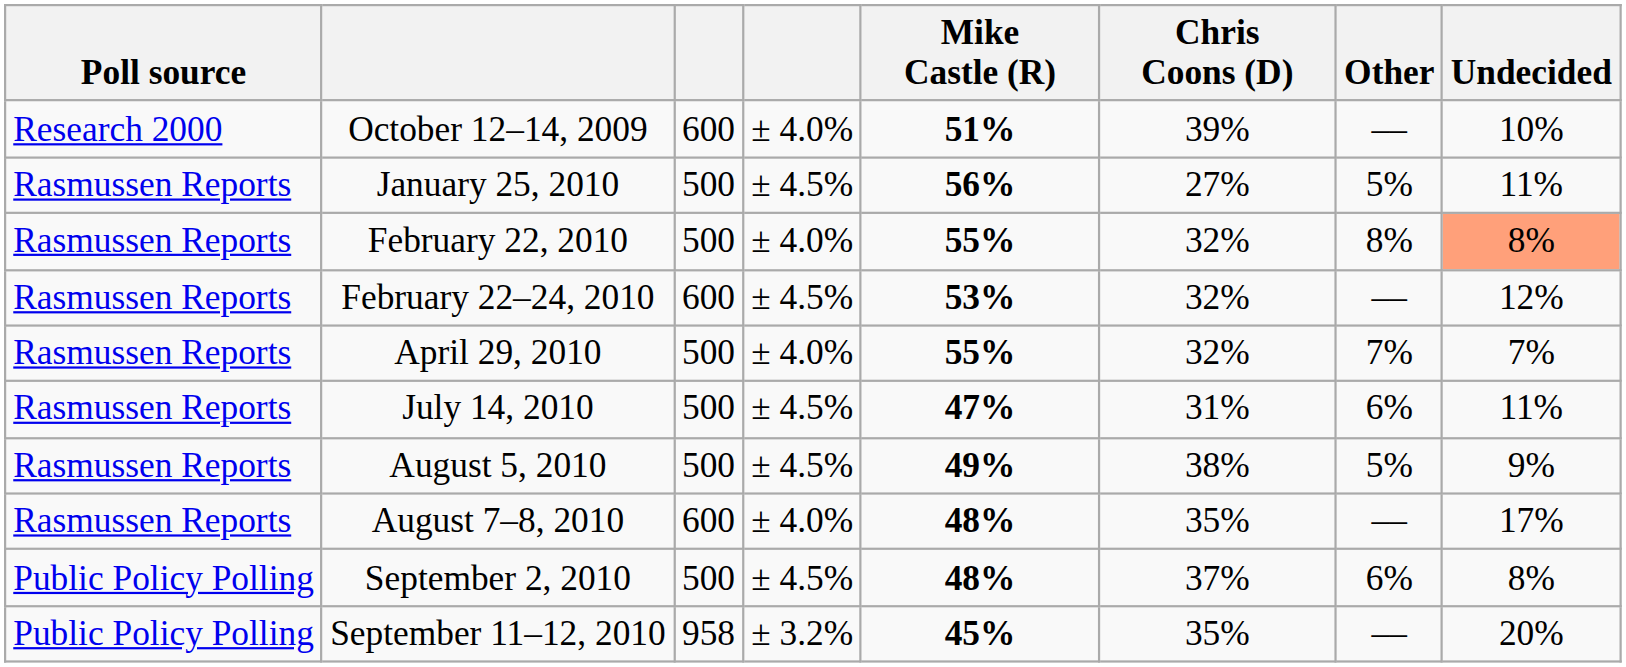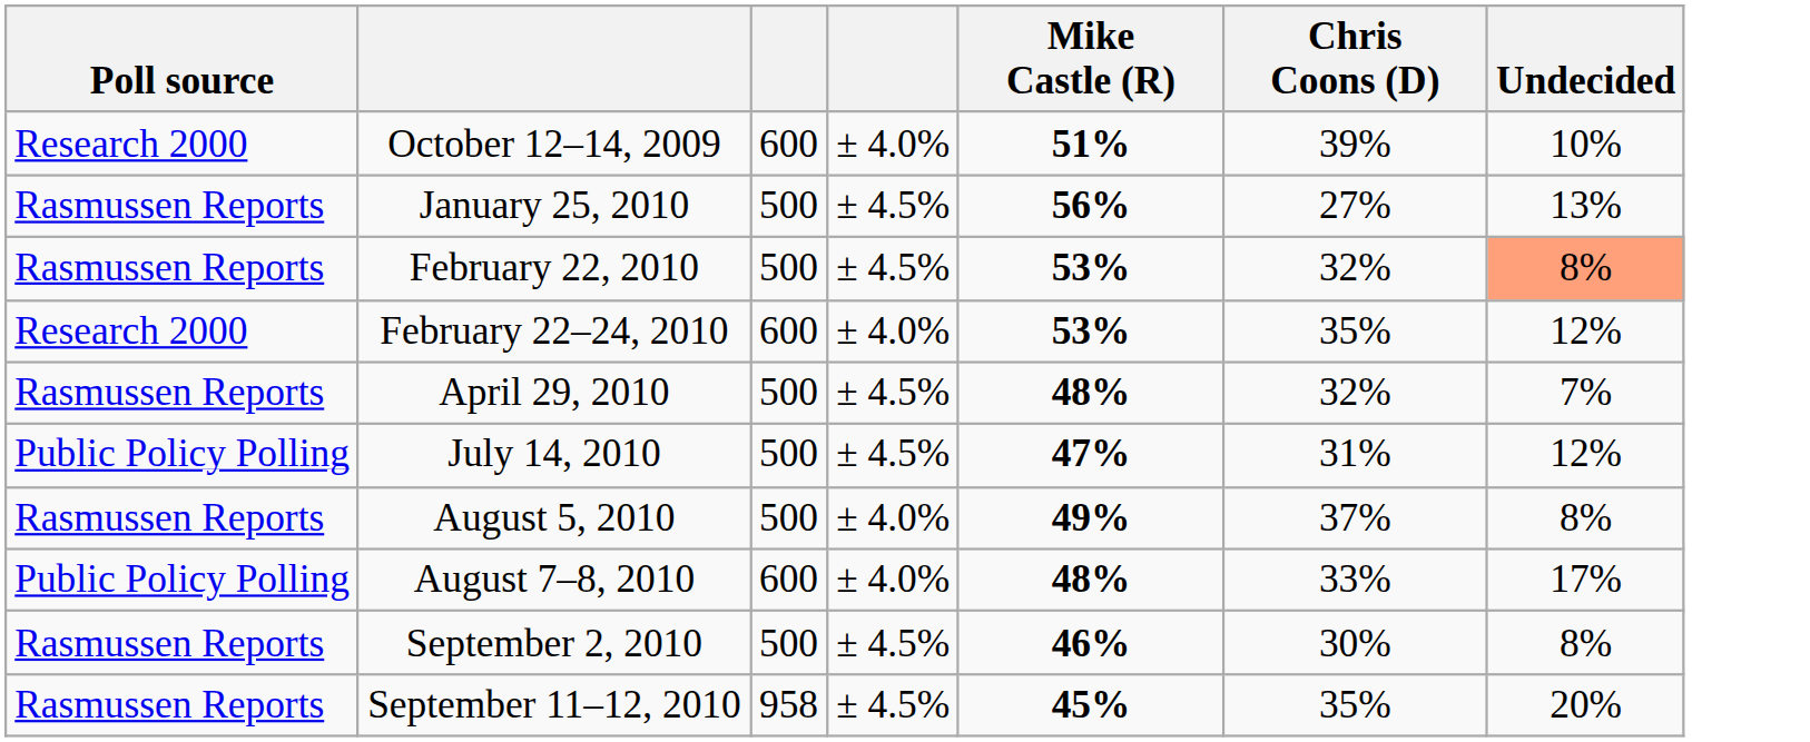- column: Other | –– | 5% | 8% | –– | 7% | 6% | 5% | –– | 6% | ––
January 25, 2010 | Undecided: 11% -> 13%
February 22, 2010 | column 4: ± 4.0% -> ± 4.5%
February 22, 2010 | Mike Castle (R): 55% -> 53%
February 22–24, 2010 | Poll source: Rasmussen Reports -> Research 2000
February 22–24, 2010 | column 4: ± 4.5% -> ± 4.0%
February 22–24, 2010 | Chris Coons (D): 32% -> 35%
April 29, 2010 | column 4: ± 4.0% -> ± 4.5%
April 29, 2010 | Mike Castle (R): 55% -> 48%
July 14, 2010 | Poll source: Rasmussen Reports -> Public Policy Polling
July 14, 2010 | Undecided: 11% -> 12%
August 5, 2010 | column 4: ± 4.5% -> ± 4.0%
August 5, 2010 | Chris Coons (D): 38% -> 37%
August 5, 2010 | Undecided: 9% -> 8%
August 7–8, 2010 | Poll source: Rasmussen Reports -> Public Policy Polling
August 7–8, 2010 | Chris Coons (D): 35% -> 33%
September 2, 2010 | Poll source: Public Policy Polling -> Rasmussen Reports
September 2, 2010 | Mike Castle (R): 48% -> 46%
September 2, 2010 | Chris Coons (D): 37% -> 30%
September 11–12, 2010 | Poll source: Public Policy Polling -> Rasmussen Reports
September 11–12, 2010 | column 4: ± 3.2% -> ± 4.5%
